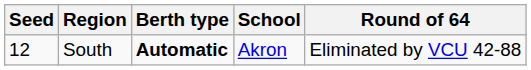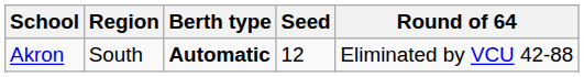columns swapped: Seed <-> School
